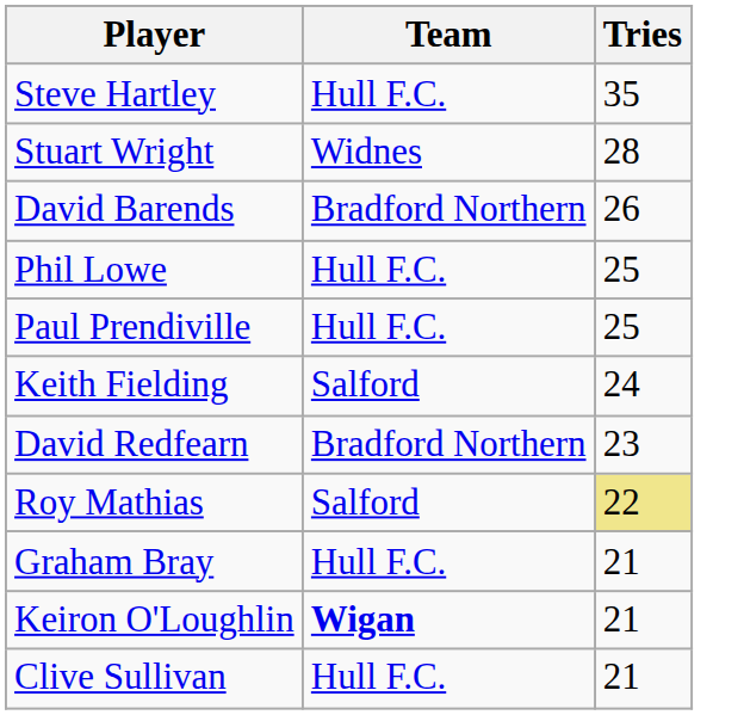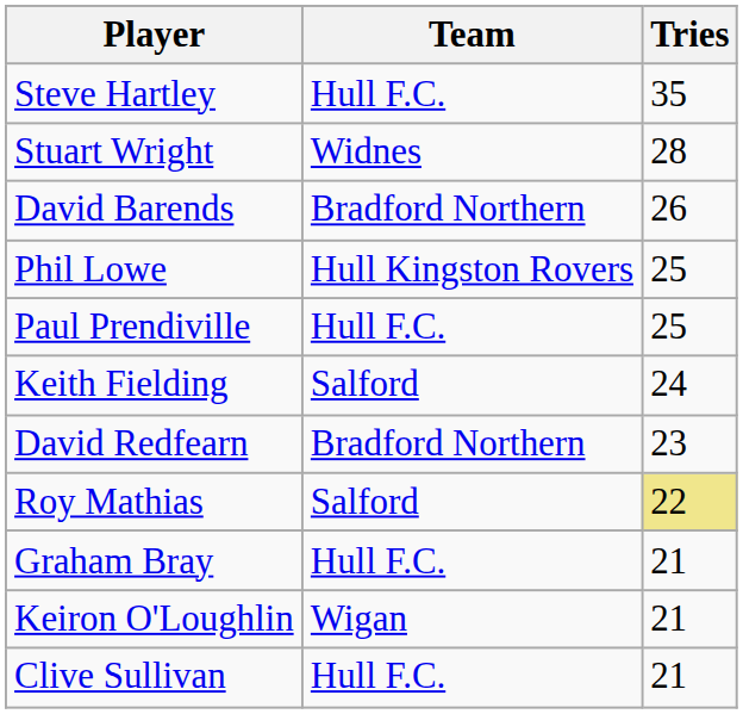Phil Lowe | Team: Hull F.C. -> Hull Kingston Rovers
Keiron O'Loughlin | Team: bold -> normal
